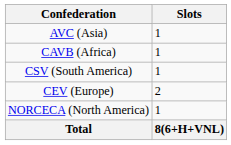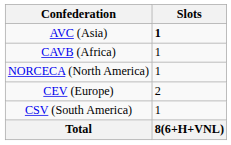AVC (Asia) | Slots: normal -> bold
rows swapped: CSV (South America) <-> NORCECA (North America)
